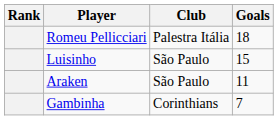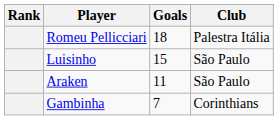columns swapped: Club <-> Goals
